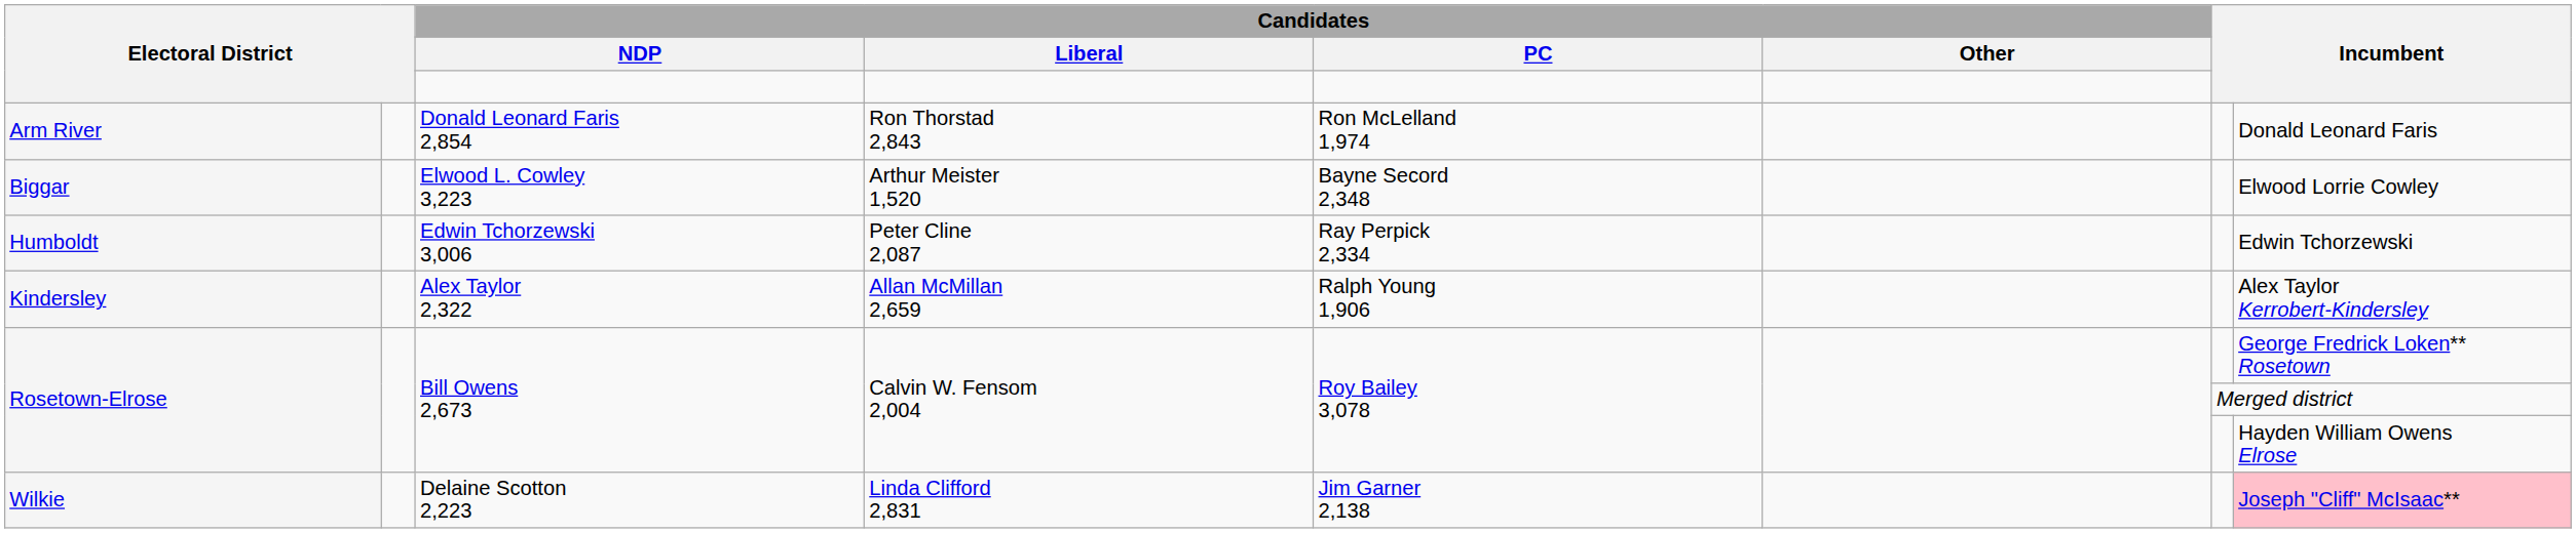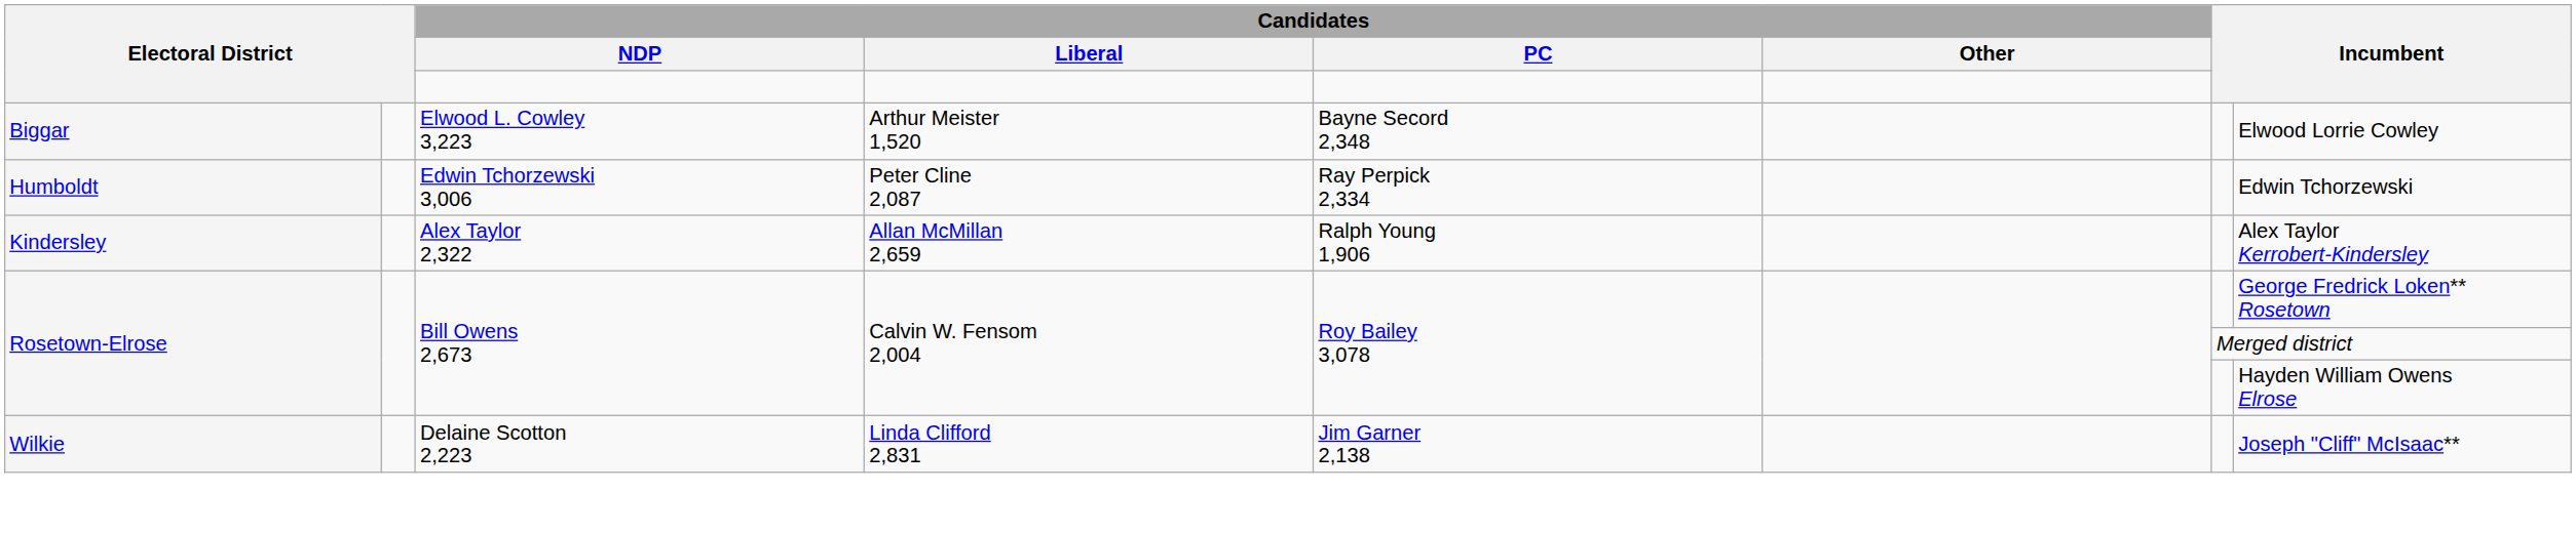- row: Arm River | Donald Leonard Faris 2,854 | Ron Thorstad 2,843 | Ron McLelland 1,974 | Donald Leonard Faris
Wilkie | column 8: pink background -> no background
